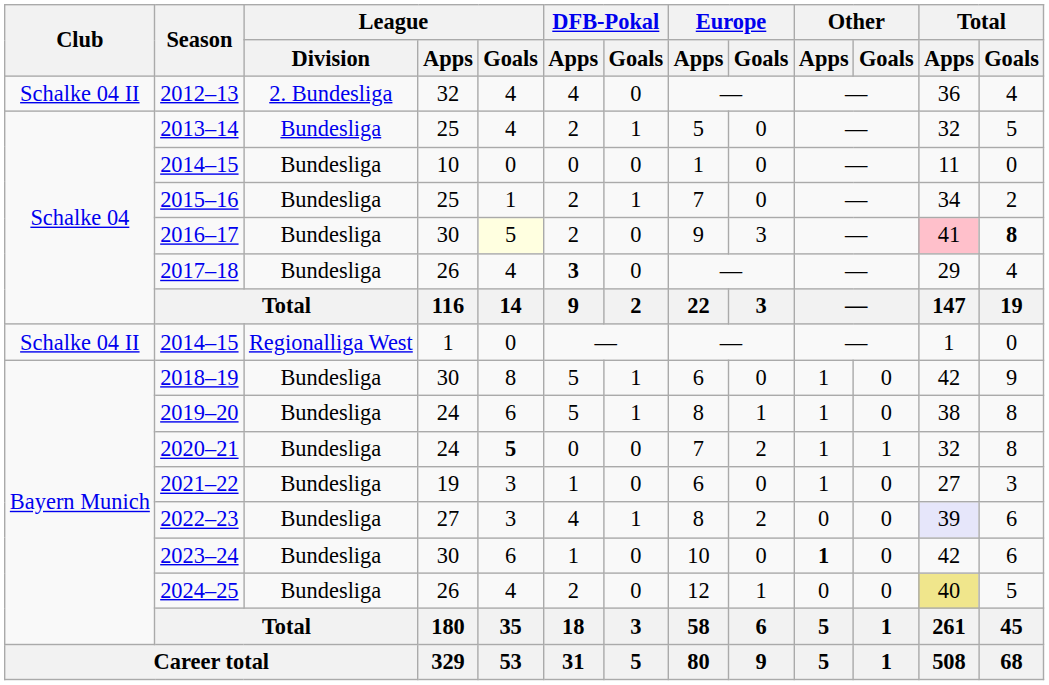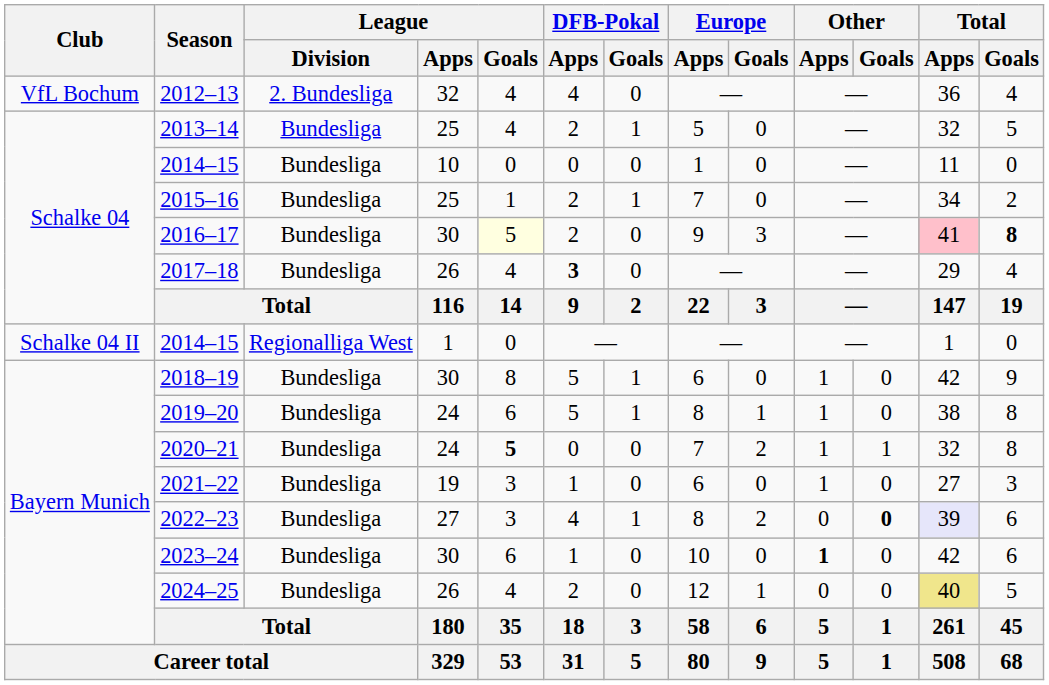2012–13 | Club: Schalke 04 II -> VfL Bochum
2022–23 | Other / Goals: normal -> bold
